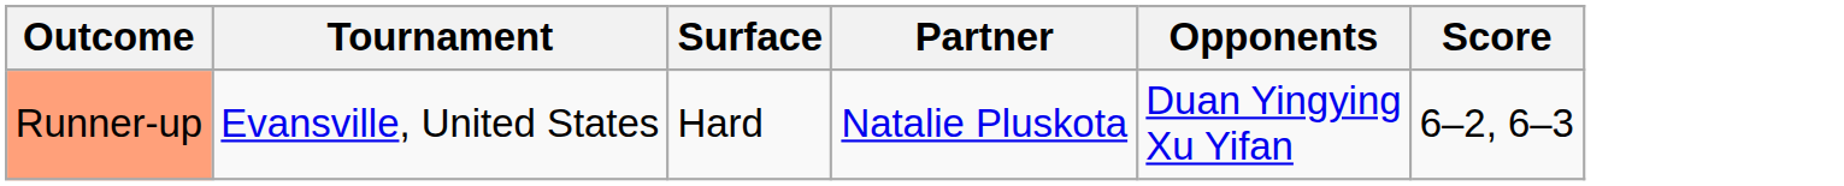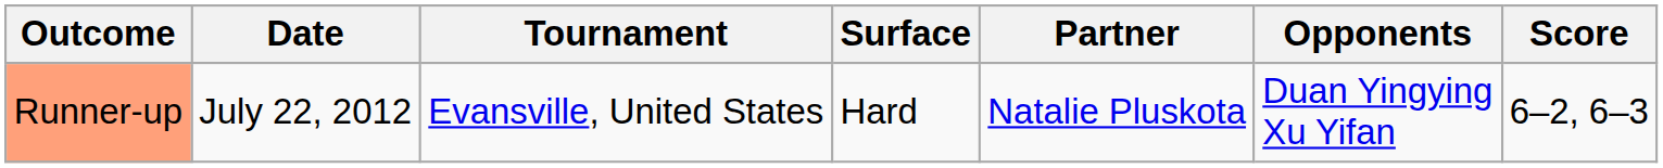+ column: Date | July 22, 2012
